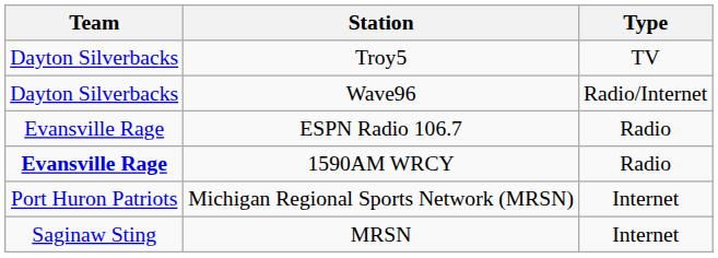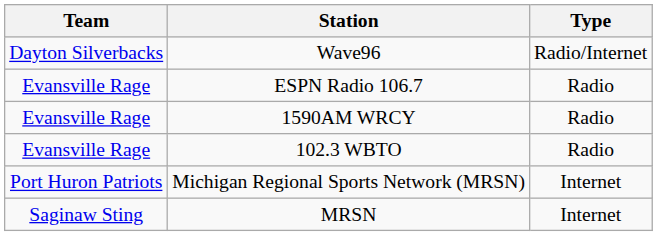- row: Dayton Silverbacks | Troy5 | TV
1590AM WRCY | Team: bold -> normal
+ row: Evansville Rage | 102.3 WBTO | Radio
